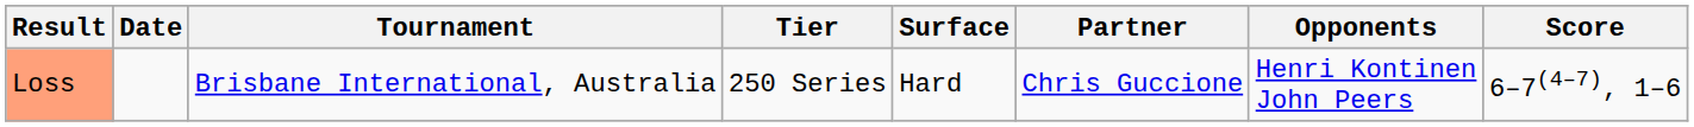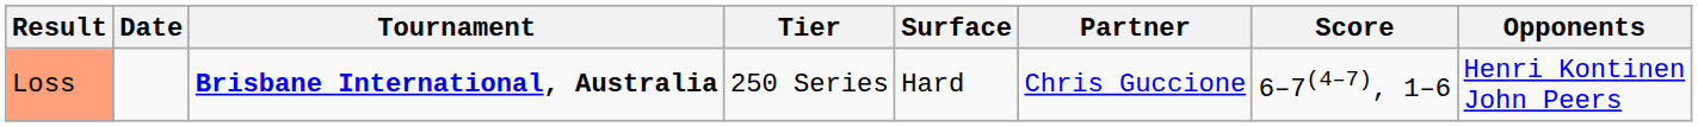columns swapped: Opponents <-> Score
Loss | Tournament: normal -> bold
